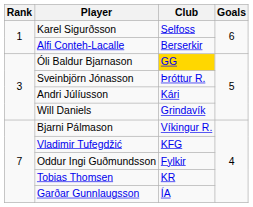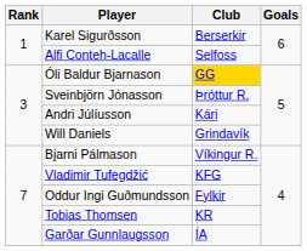Karel Sigurðsson | Club: Selfoss -> Berserkir
Alfi Conteh-Lacalle | Club: Berserkir -> Selfoss
